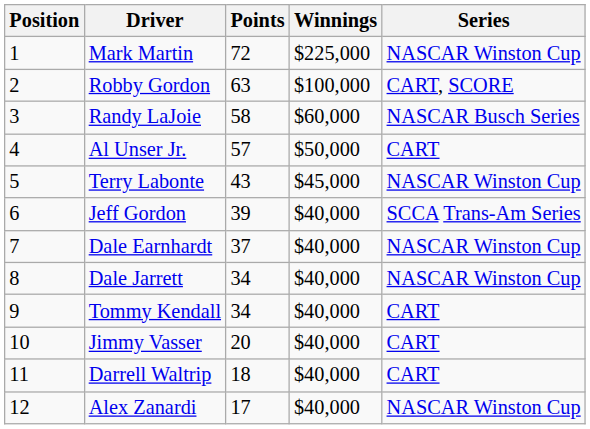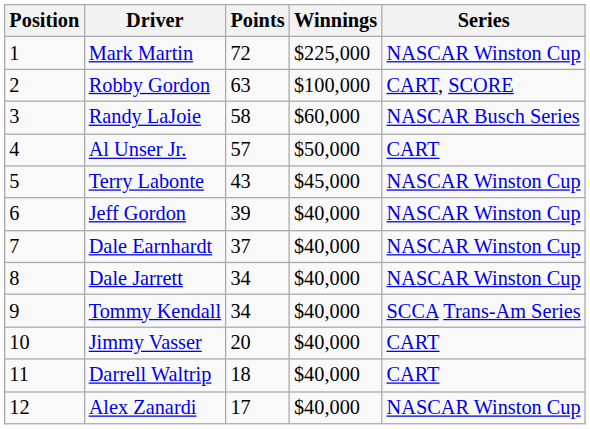Jeff Gordon | Series: SCCA Trans-Am Series -> NASCAR Winston Cup
Tommy Kendall | Series: CART -> SCCA Trans-Am Series
